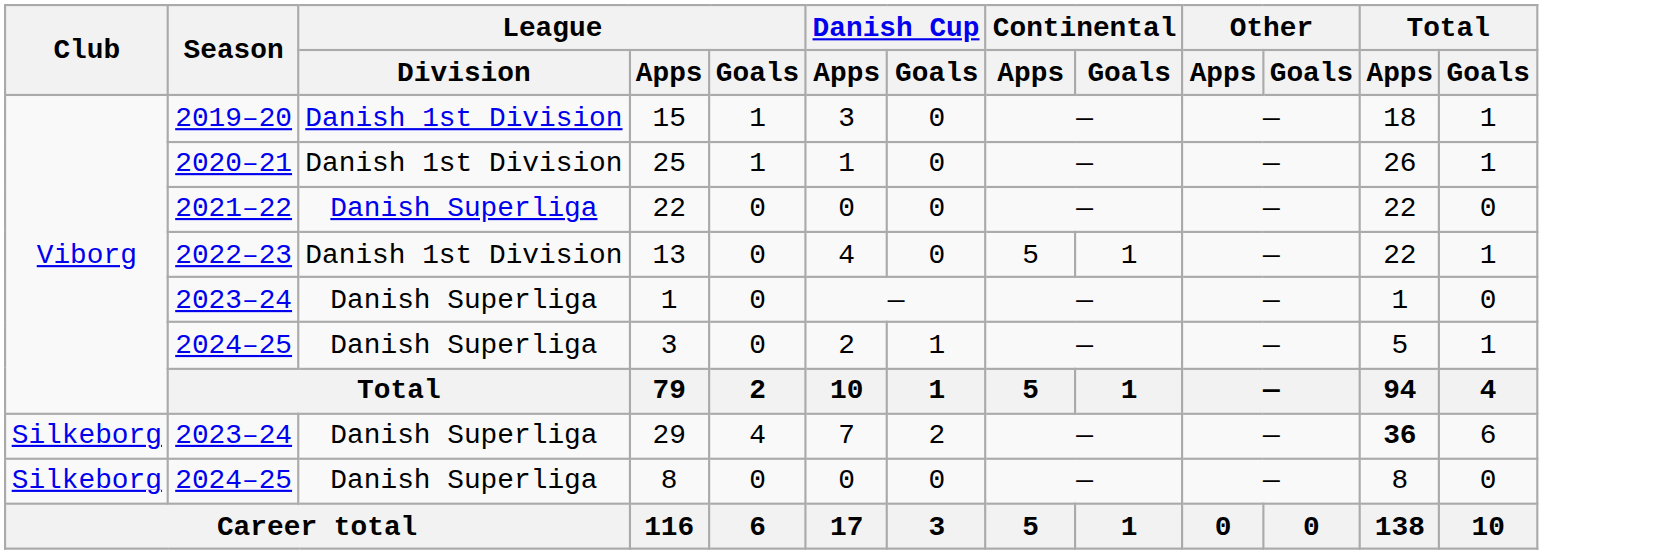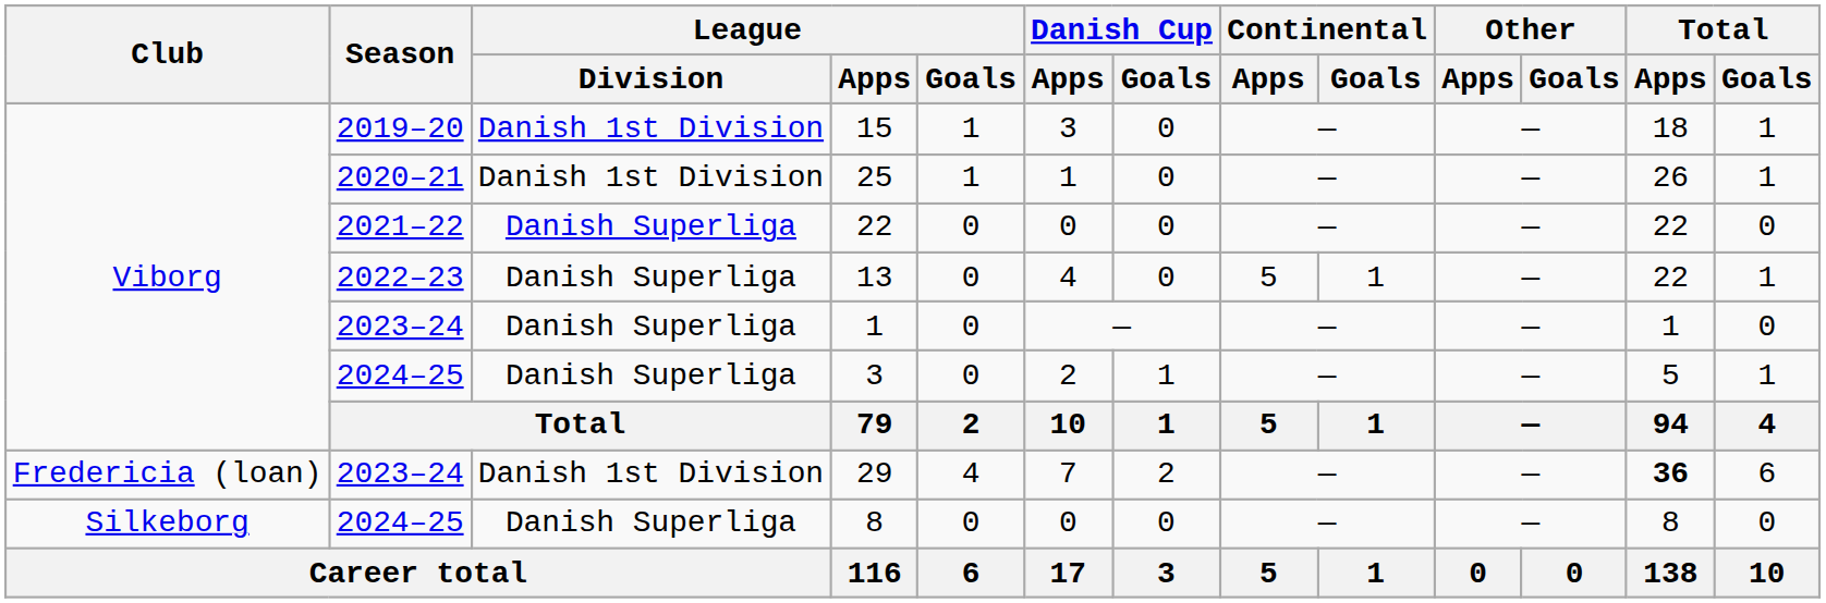13 | League / Division: Danish 1st Division -> Danish Superliga
29 | Club: Silkeborg -> Fredericia (loan)
29 | League / Division: Danish Superliga -> Danish 1st Division
